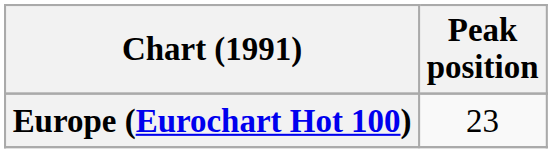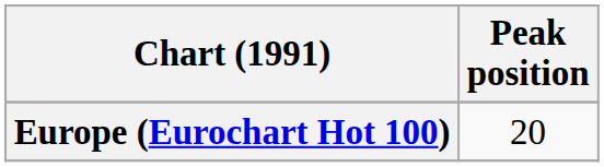Europe (Eurochart Hot 100) | Peak position: 23 -> 20
